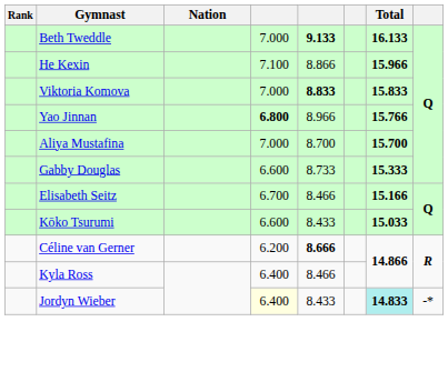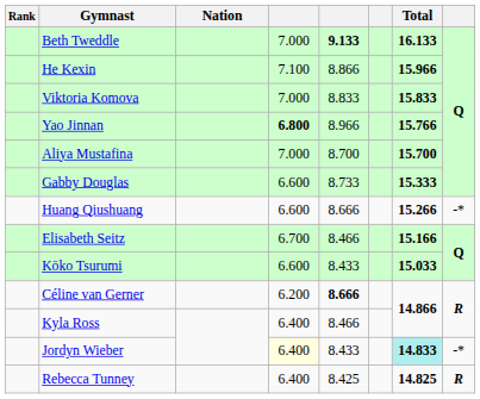Viktoria Komova | column 5: bold -> normal
+ row: Huang Qiushuang | 6.600 | 8.666 | 15.266 | -*
+ row: Rebecca Tunney | 6.400 | 8.425 | 14.825 | R
